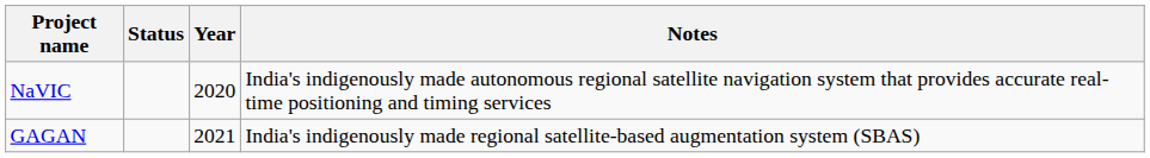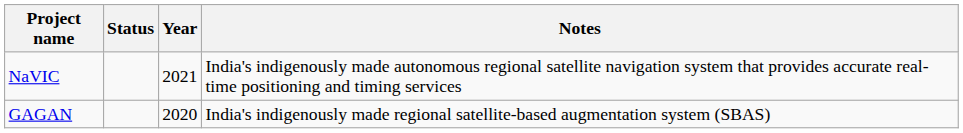NaVIC | Year: 2020 -> 2021
GAGAN | Year: 2021 -> 2020
